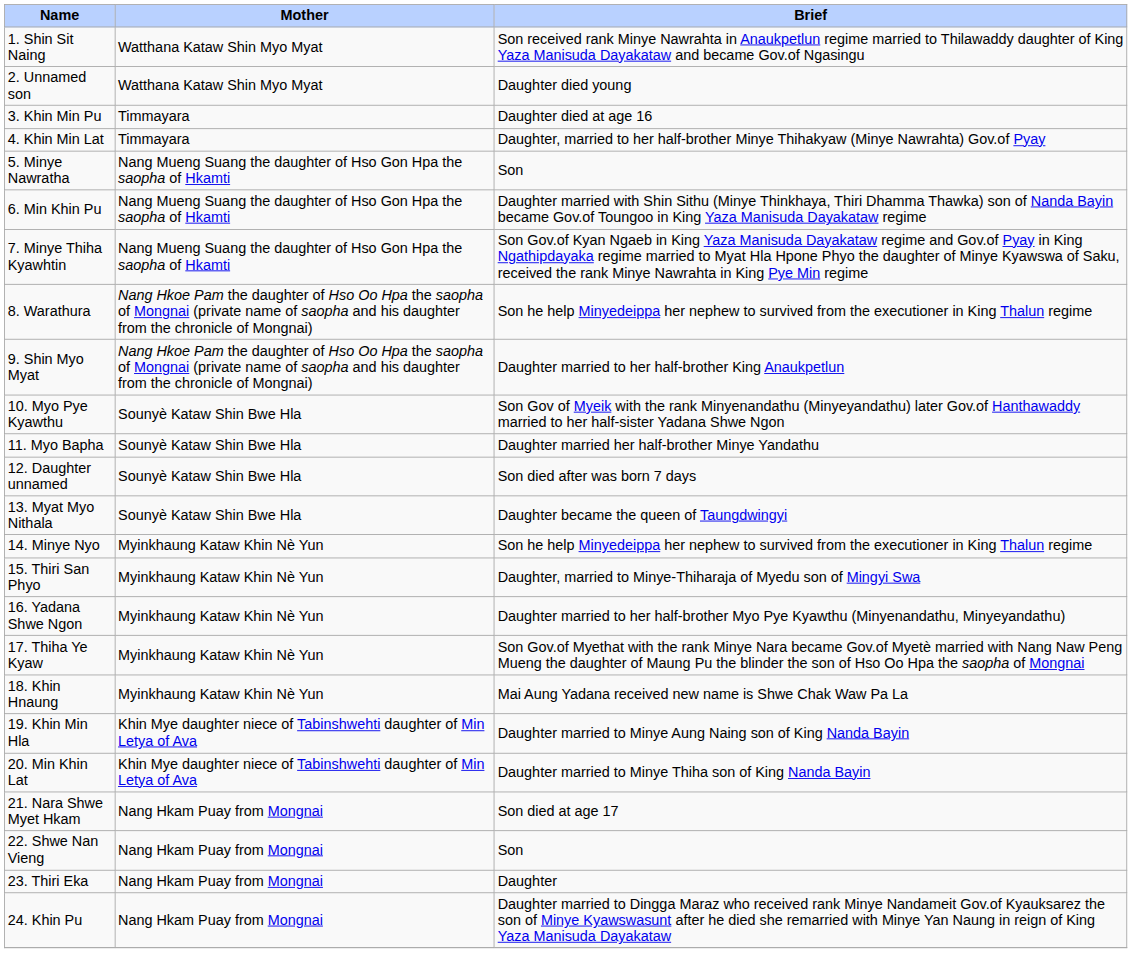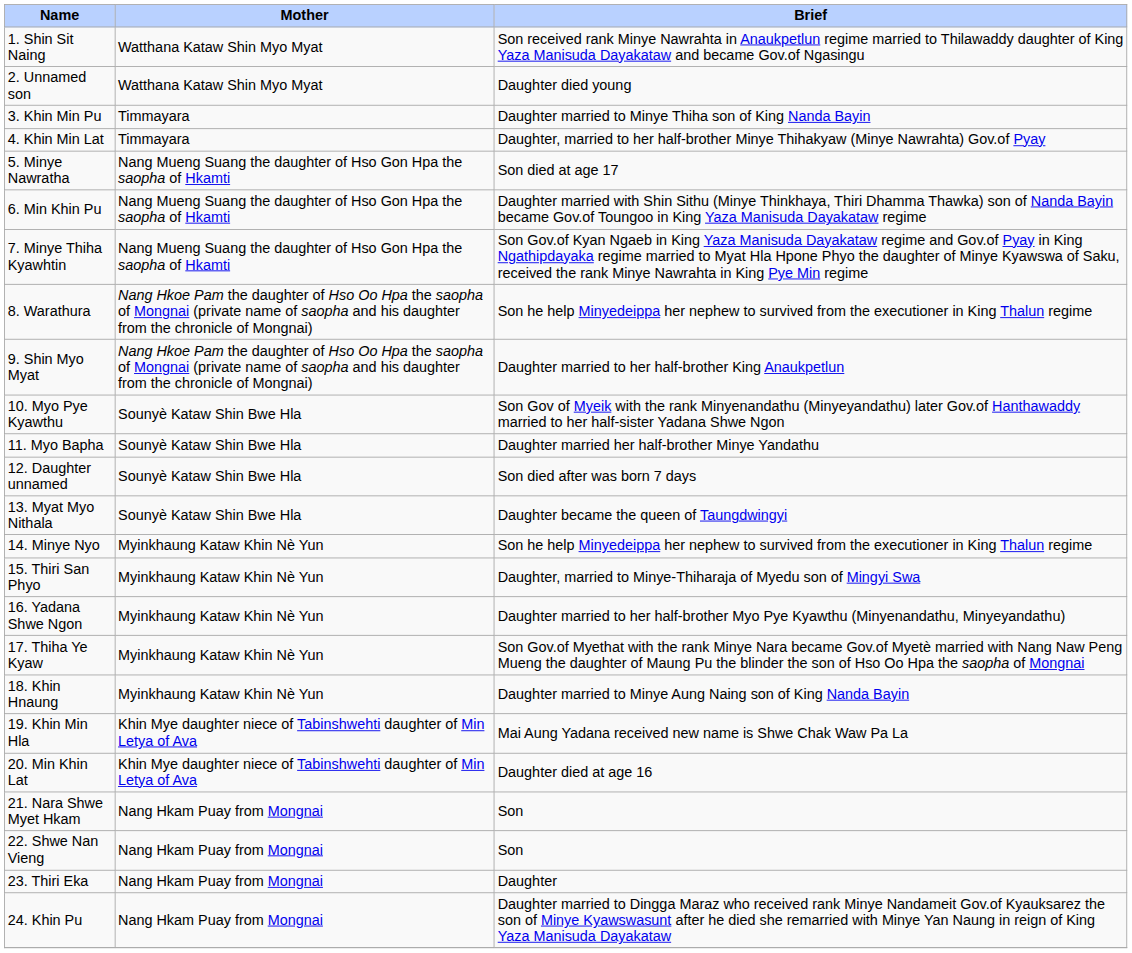3. Khin Min Pu | Brief: Daughter died at age 16 -> Daughter married to Minye Thiha son of King Nanda Bayin
5. Minye Nawratha | Brief: Son -> Son died at age 17
18. Khin Hnaung | Brief: Mai Aung Yadana received new name is Shwe Chak Waw Pa La -> Daughter married to Minye Aung Naing son of King Nanda Bayin
19. Khin Min Hla | Brief: Daughter married to Minye Aung Naing son of King Nanda Bayin -> Mai Aung Yadana received new name is Shwe Chak Waw Pa La
20. Min Khin Lat | Brief: Daughter married to Minye Thiha son of King Nanda Bayin -> Daughter died at age 16
21. Nara Shwe Myet Hkam | Brief: Son died at age 17 -> Son
